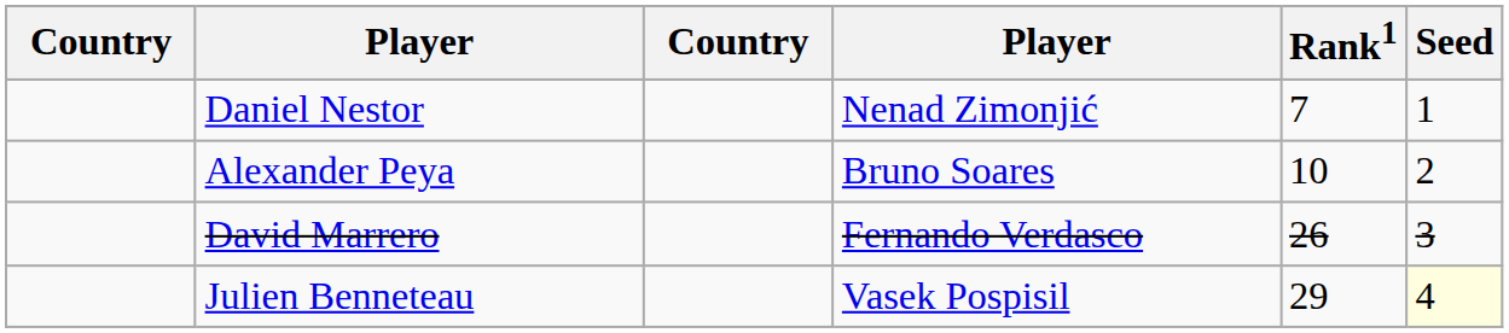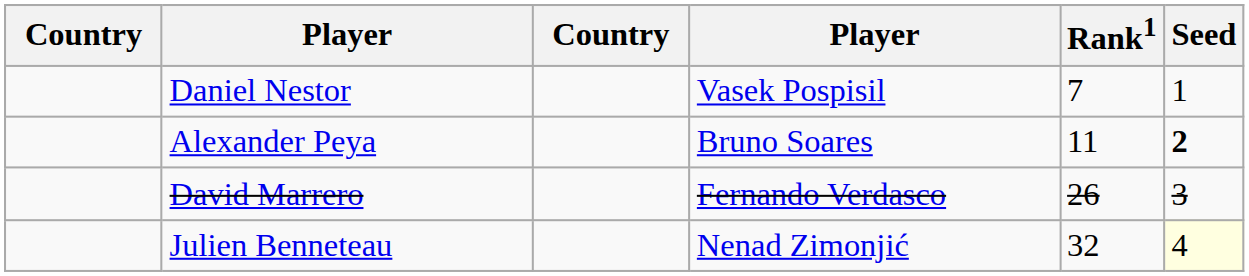Daniel Nestor | column 4: Nenad Zimonjić -> Vasek Pospisil
Alexander Peya | Rank1: 10 -> 11
Alexander Peya | Seed: normal -> bold
Julien Benneteau | column 4: Vasek Pospisil -> Nenad Zimonjić
Julien Benneteau | Rank1: 29 -> 32
